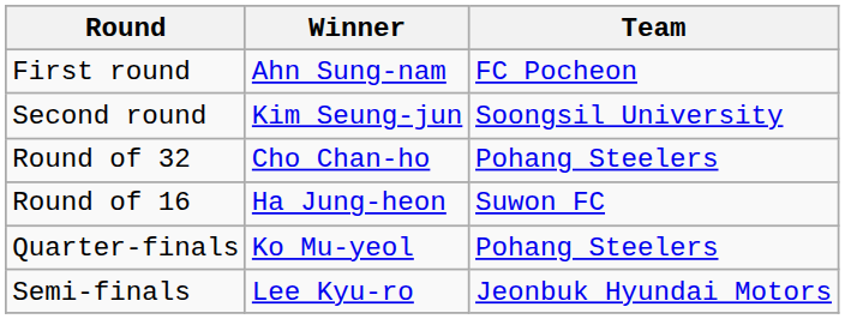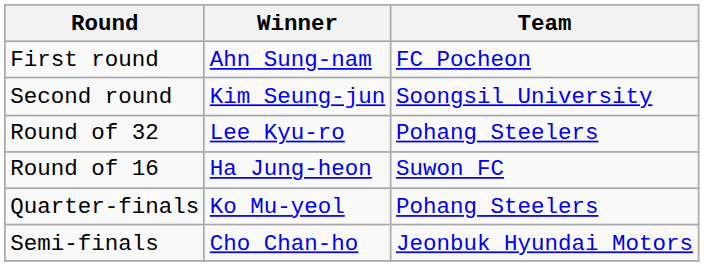Round of 32 | Winner: Cho Chan-ho -> Lee Kyu-ro
Semi-finals | Winner: Lee Kyu-ro -> Cho Chan-ho
